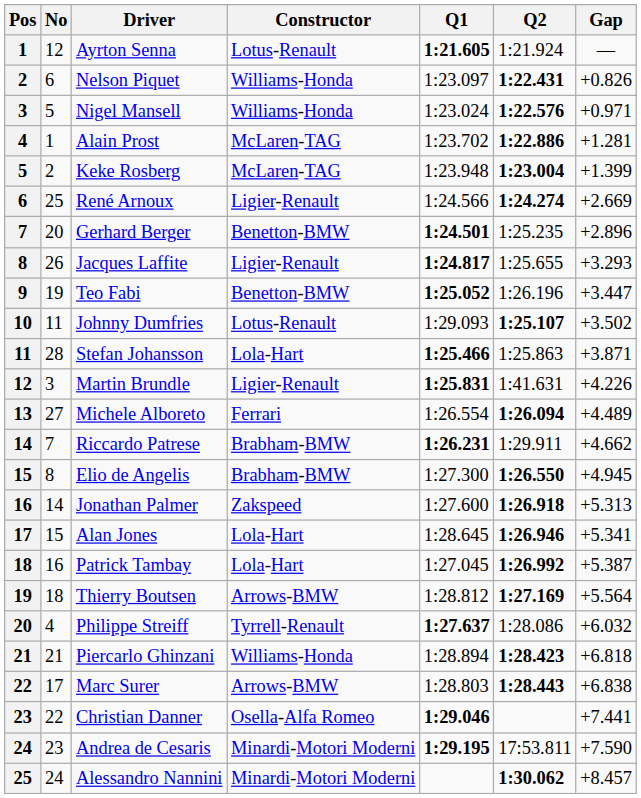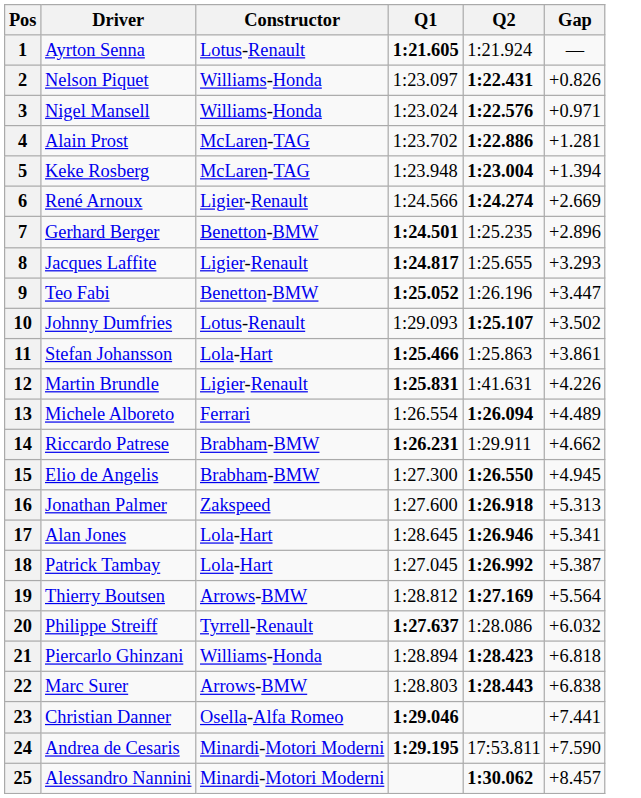- column: No | 12 | 6 | 5 | 1 | 2 | 25 | 20 | 26 | 19 | 11 | 28 | 3 | 27 | 7 | 8 | 14 | 15 | 16 | 18 | 4 | 21 | 17 | 22 | 23 | 24
Keke Rosberg | Gap: +1.399 -> +1.394
Stefan Johansson | Gap: +3.871 -> +3.861
